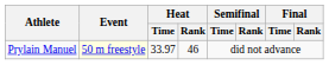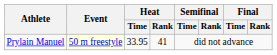Prylain Manuel | Heat / Time: 33.97 -> 33.95
Prylain Manuel | Heat / Rank: 46 -> 41
